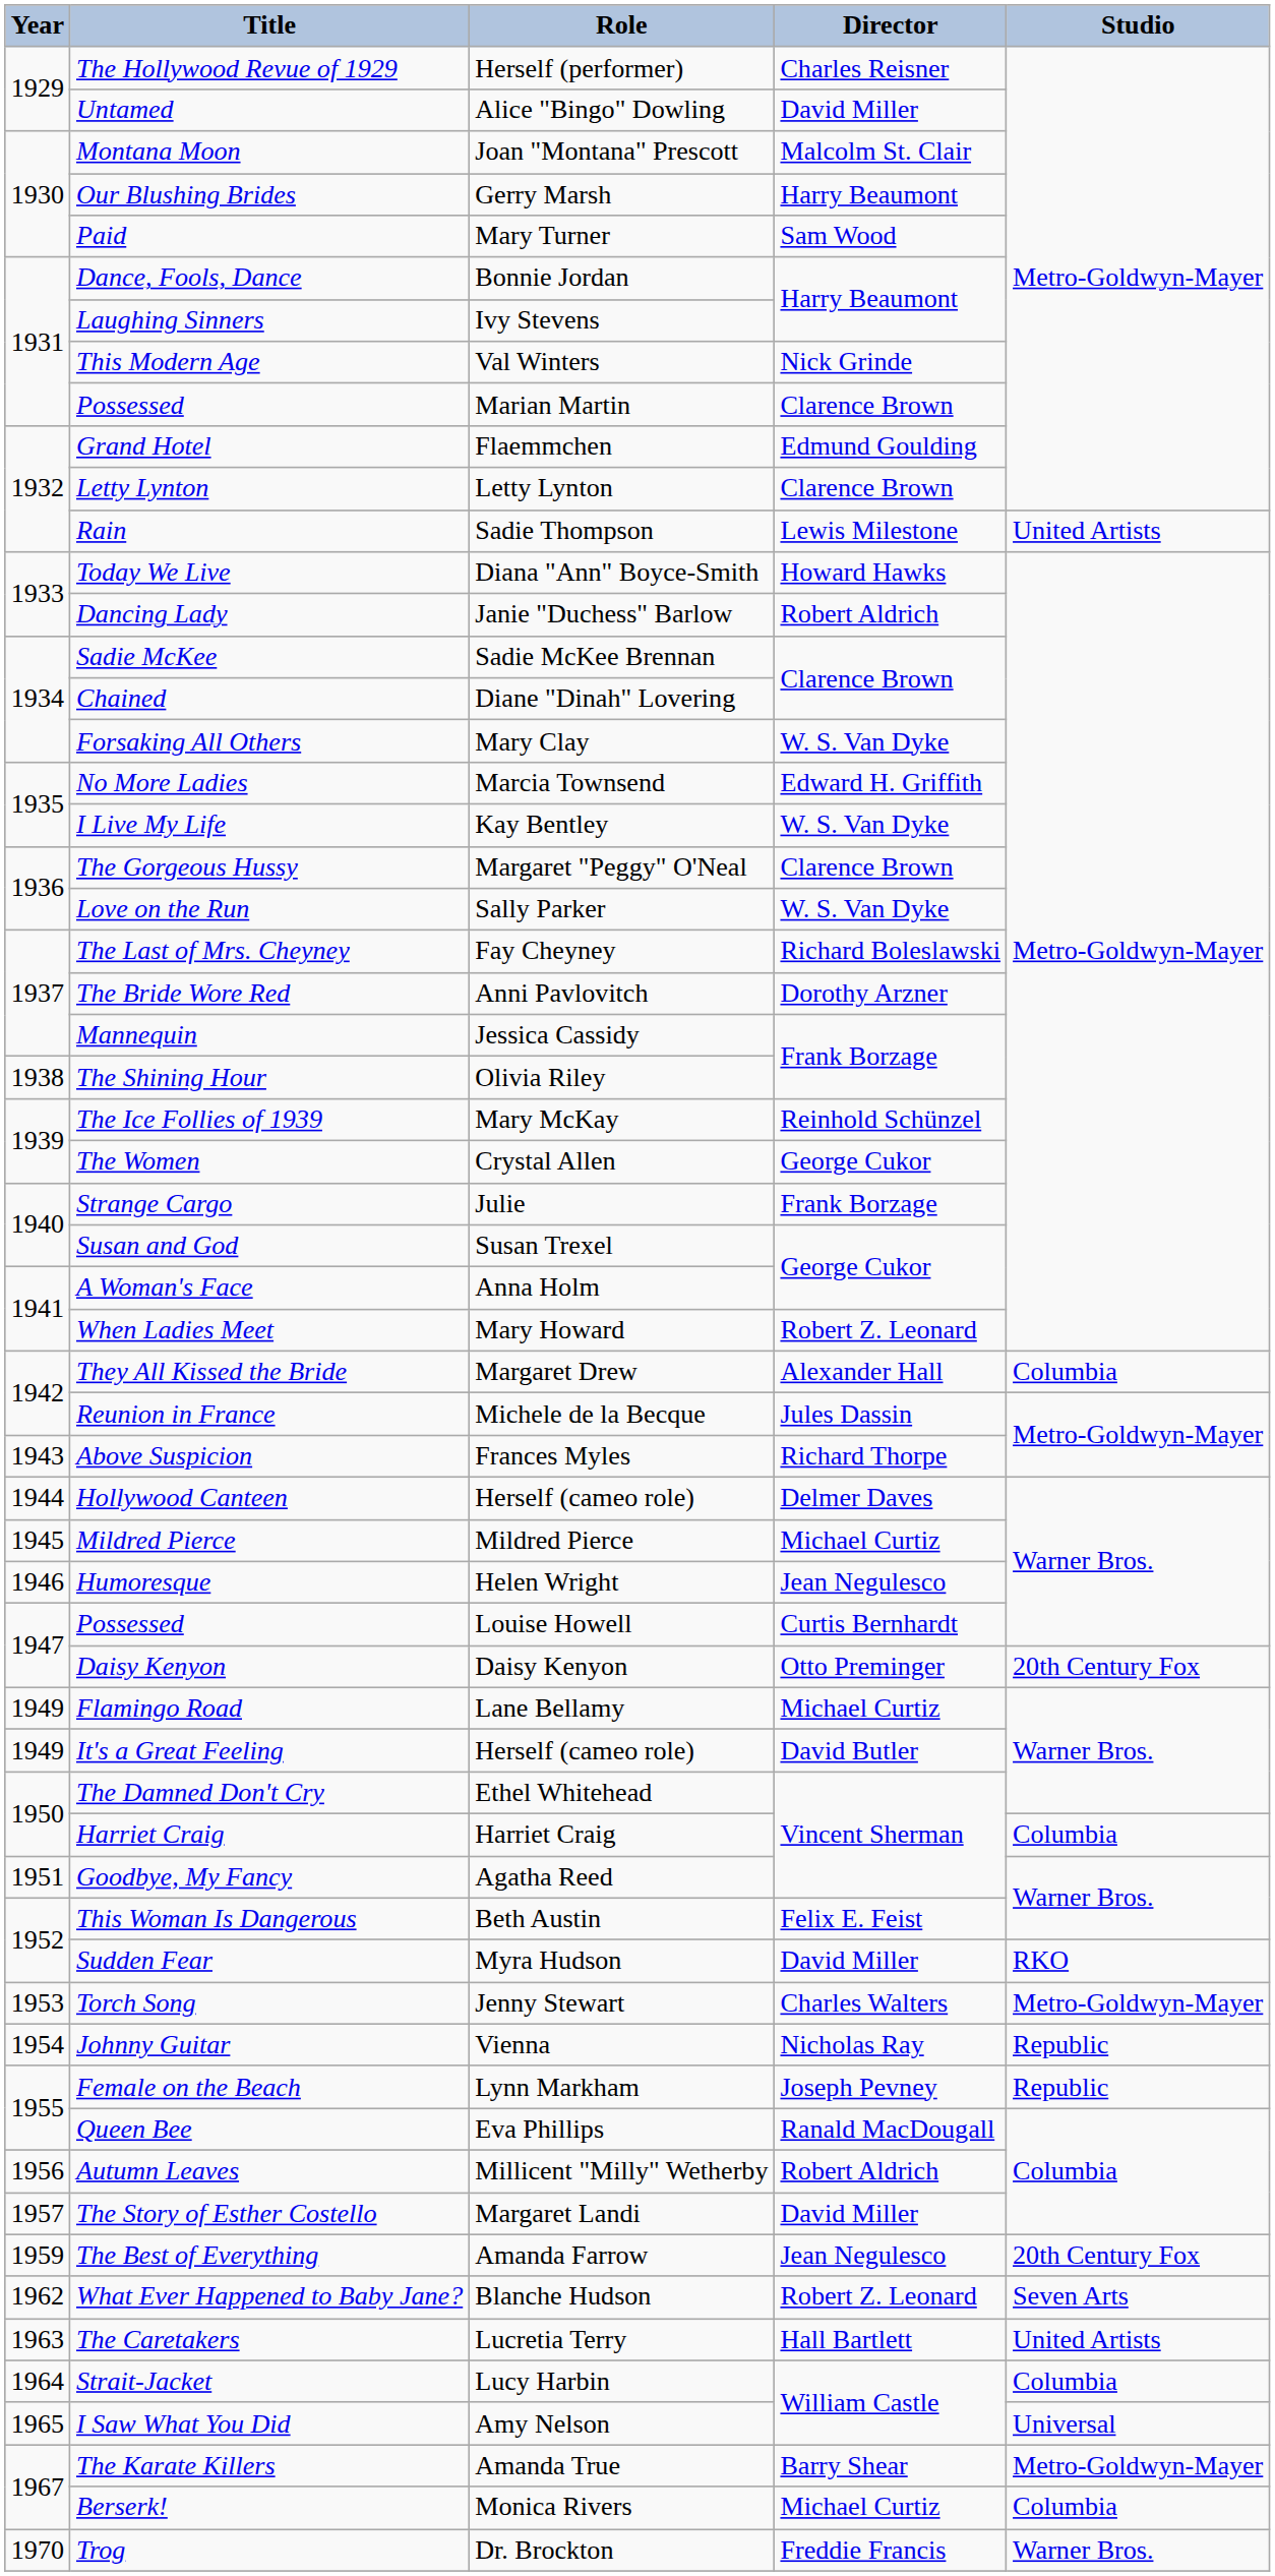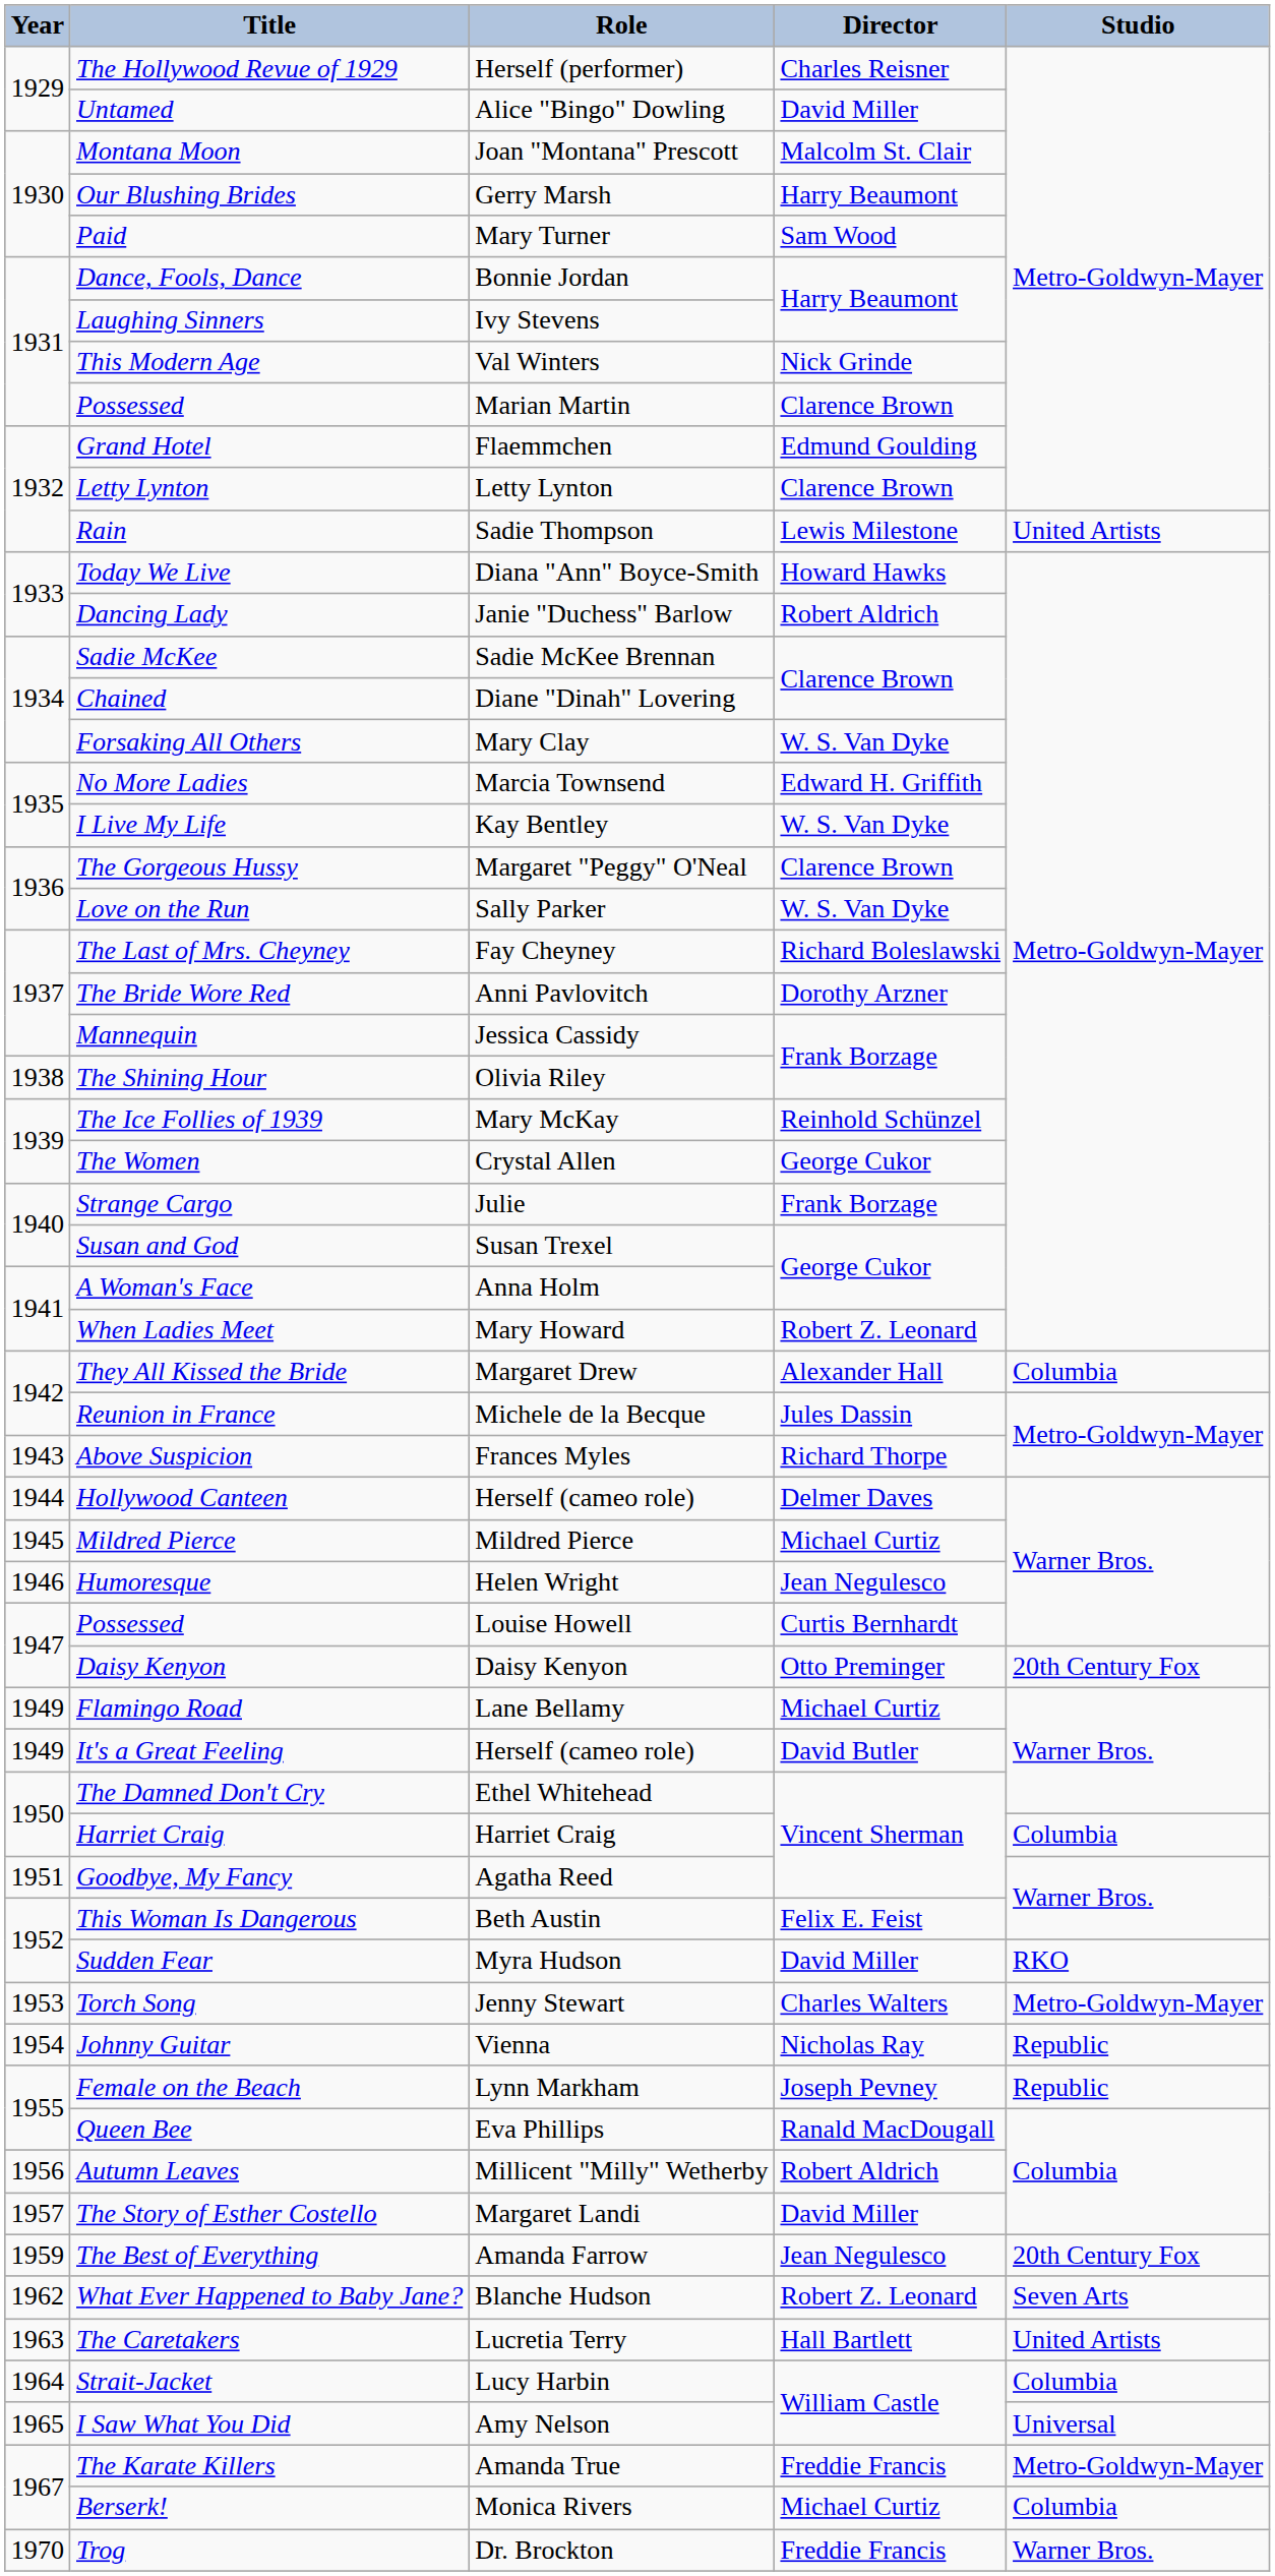The Karate Killers | Director: Barry Shear -> Freddie Francis
